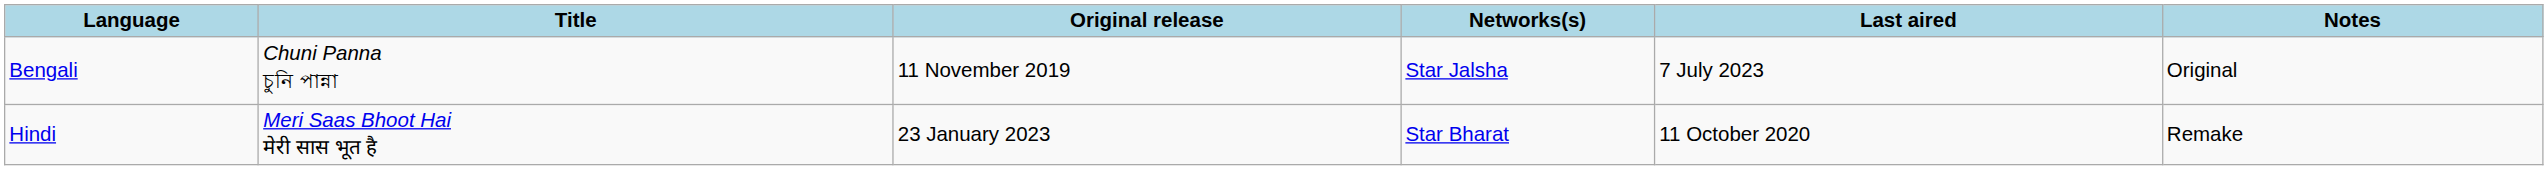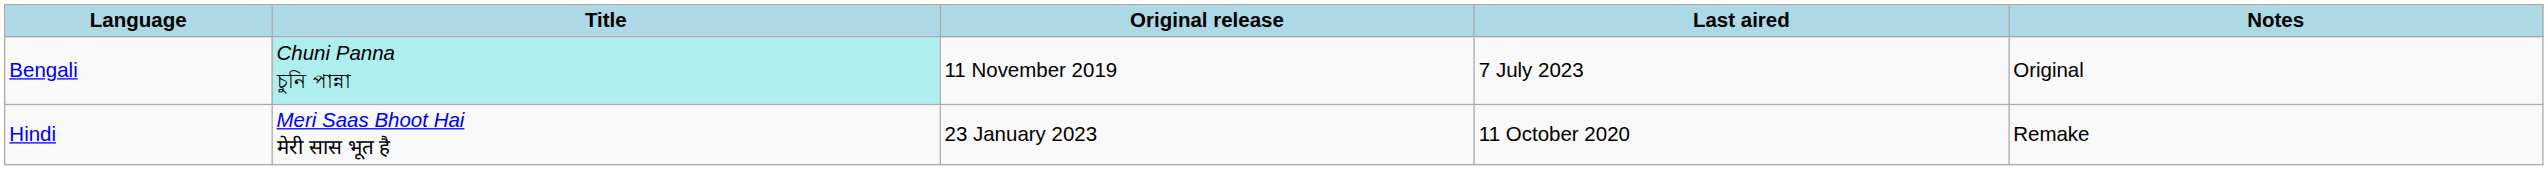- column: Networks(s) | Star Jalsha | Star Bharat
Bengali | Title: no background -> paleturquoise background
